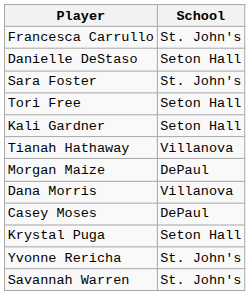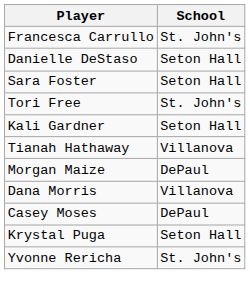Sara Foster | School: St. John's -> Seton Hall
Tori Free | School: Seton Hall -> St. John's
- row: Savannah Warren | St. John's
